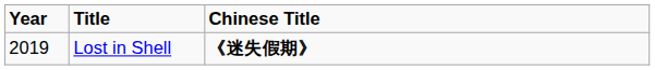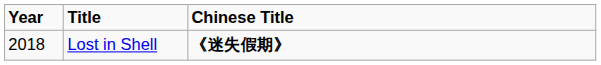Lost in Shell | Year: 2019 -> 2018
